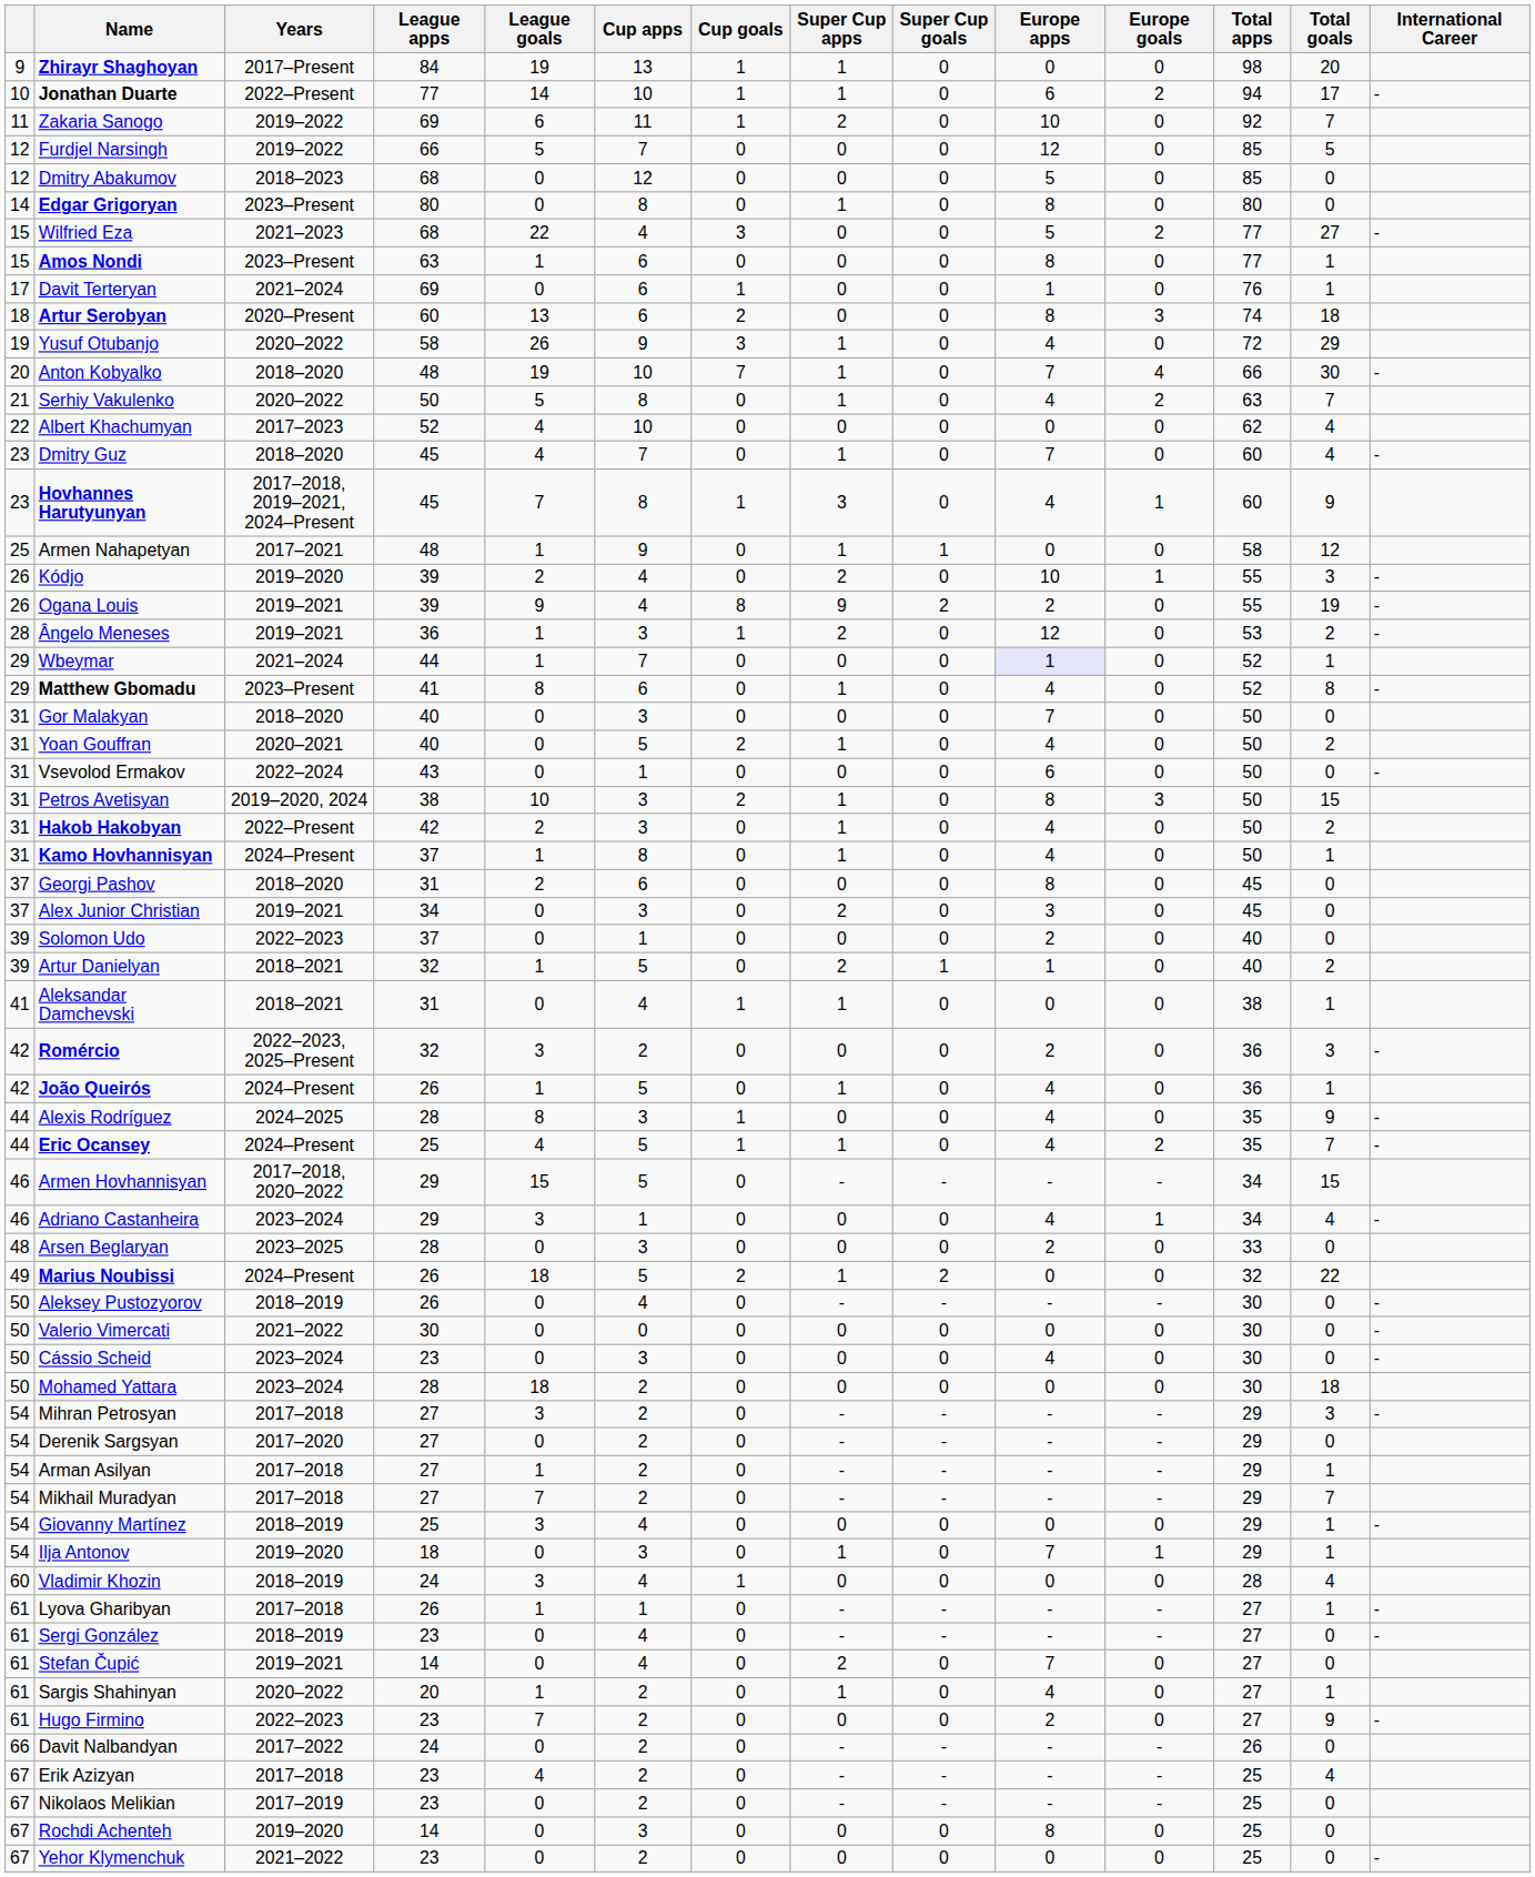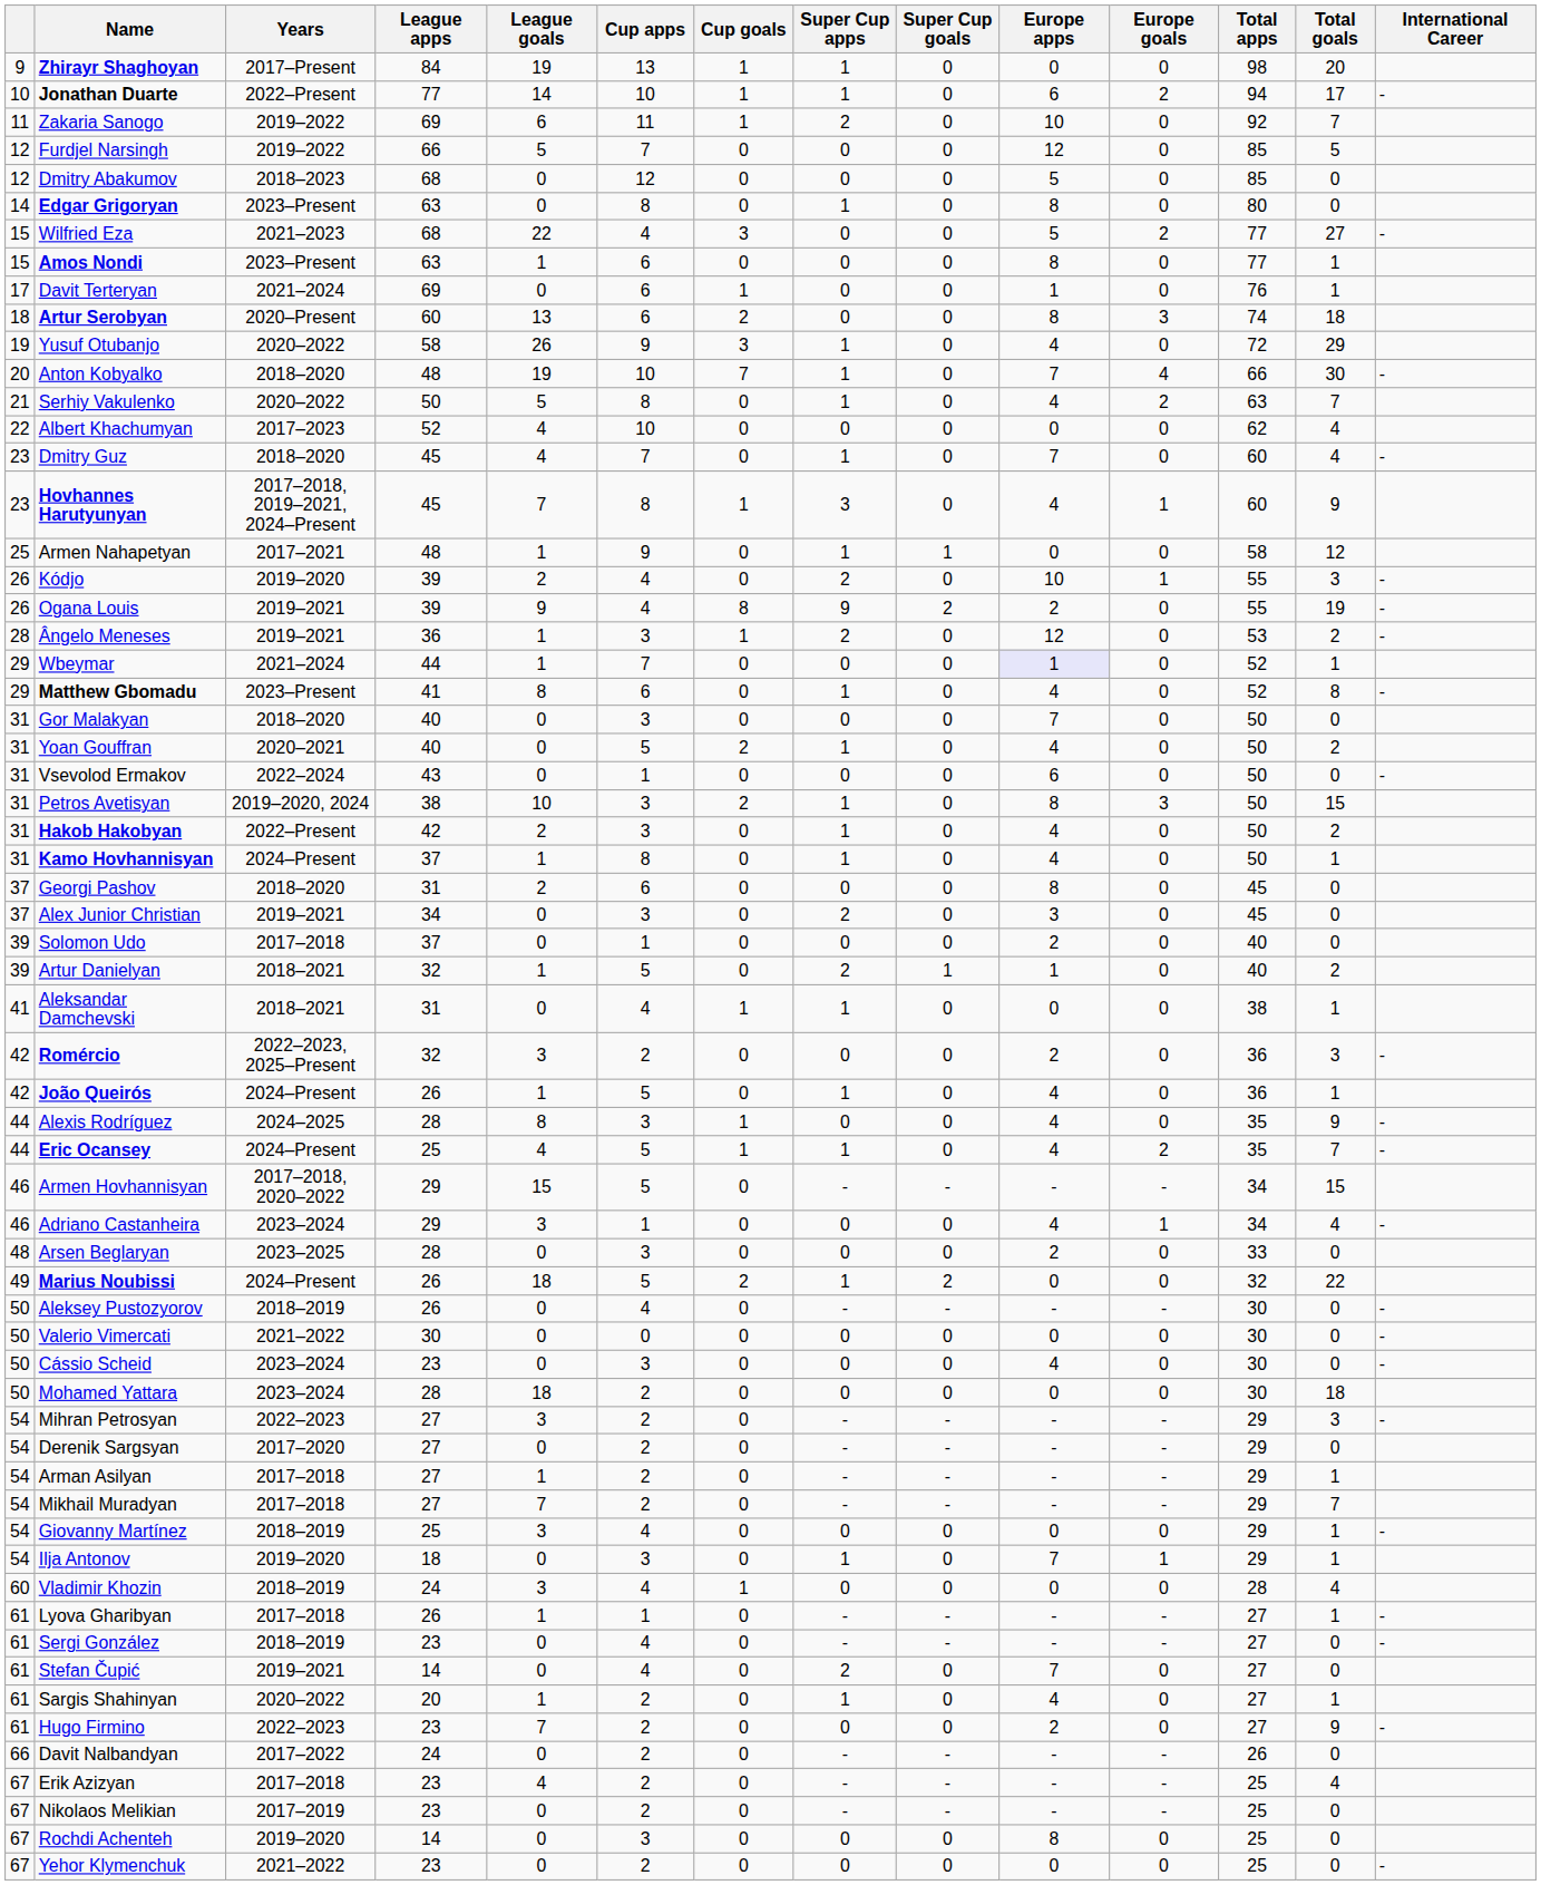Edgar Grigoryan | League apps: 80 -> 63
Solomon Udo | Years: 2022–2023 -> 2017–2018
Mihran Petrosyan | Years: 2017–2018 -> 2022–2023
